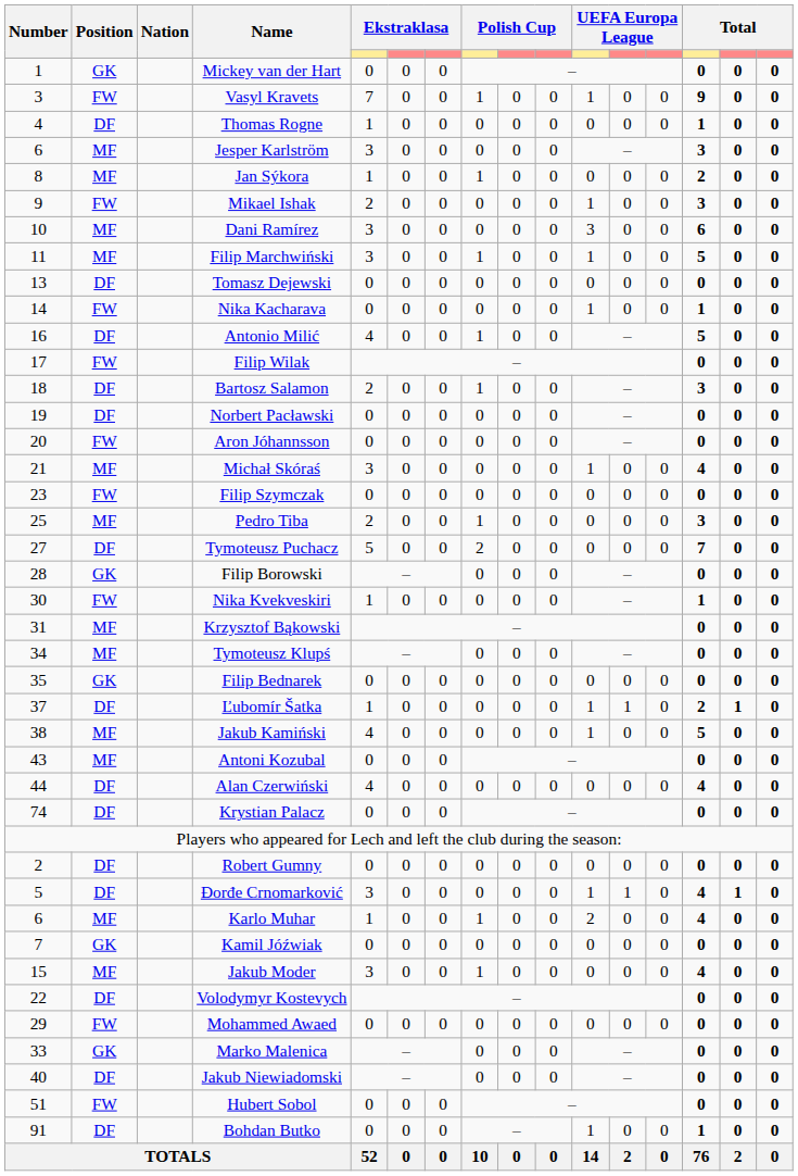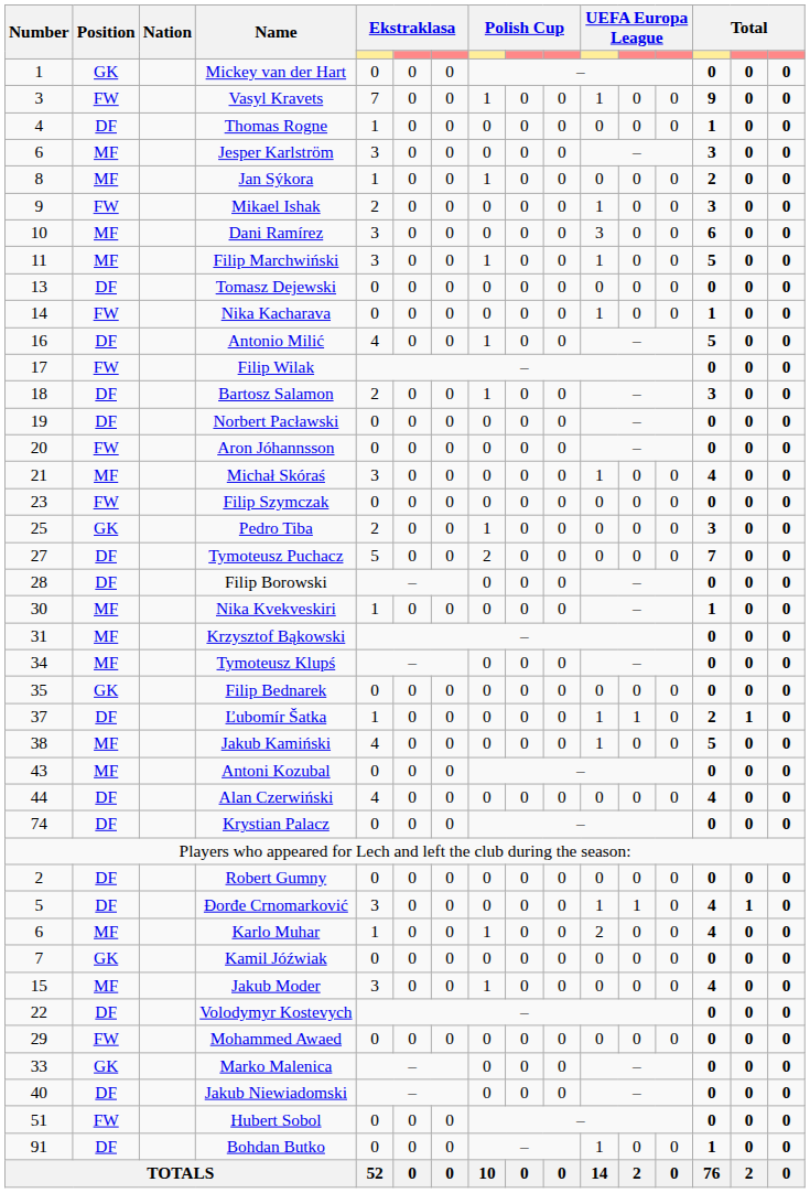Pedro Tiba | Position: MF -> GK
Filip Borowski | Position: GK -> DF
Nika Kvekveskiri | Position: FW -> MF
